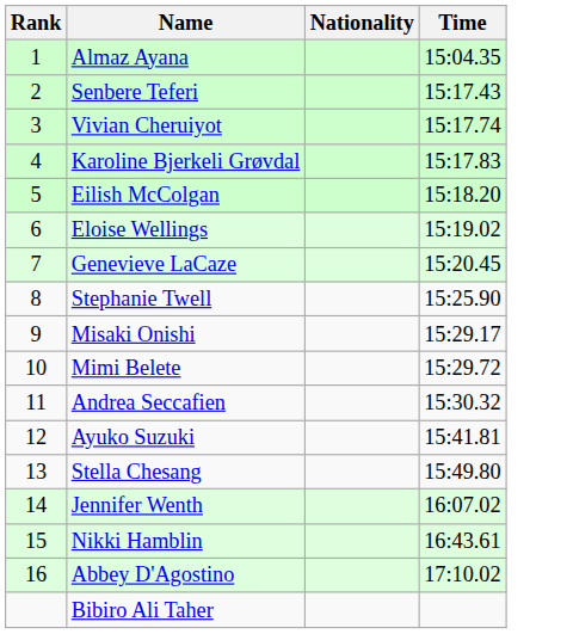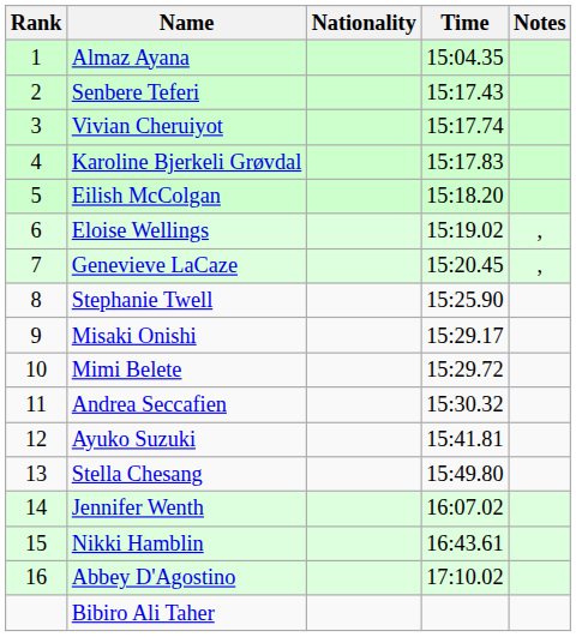+ column: Notes | , | ,
